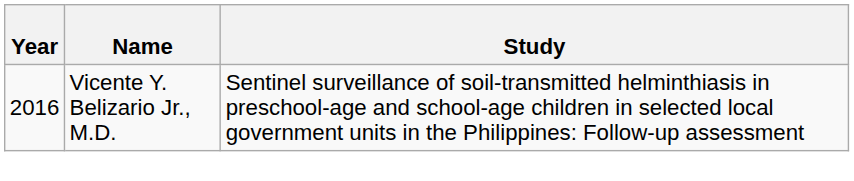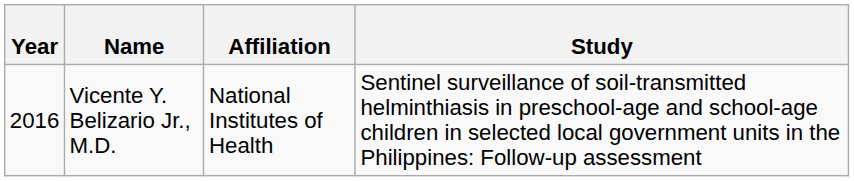+ column: Affiliation | National Institutes of Health
